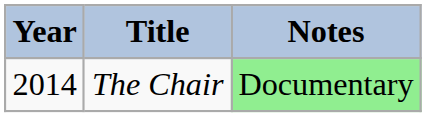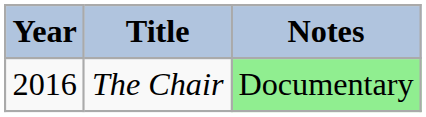The Chair | Year: 2014 -> 2016
